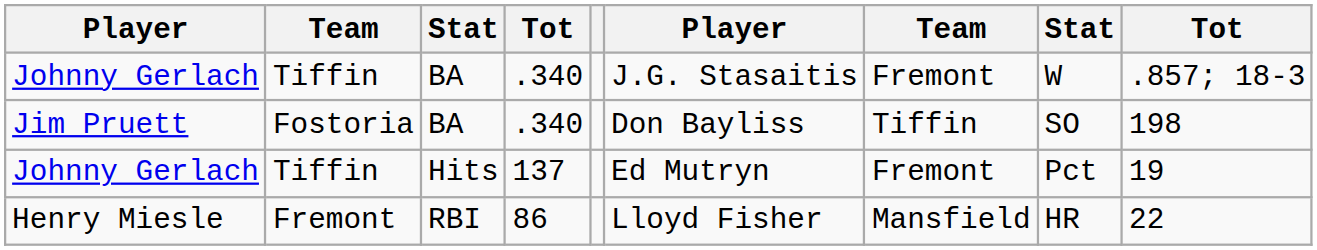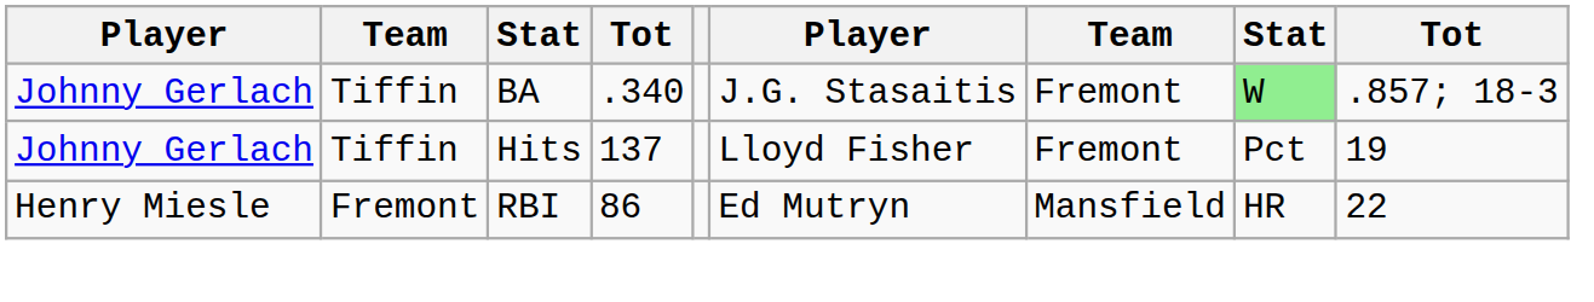Johnny Gerlach / BA | column 8: no background -> lightgreen background
- row: Jim Pruett | Fostoria | BA | .340 | Don Bayliss | Tiffin | SO | 198
Johnny Gerlach / Hits | column 6: Ed Mutryn -> Lloyd Fisher
Henry Miesle | column 6: Lloyd Fisher -> Ed Mutryn
